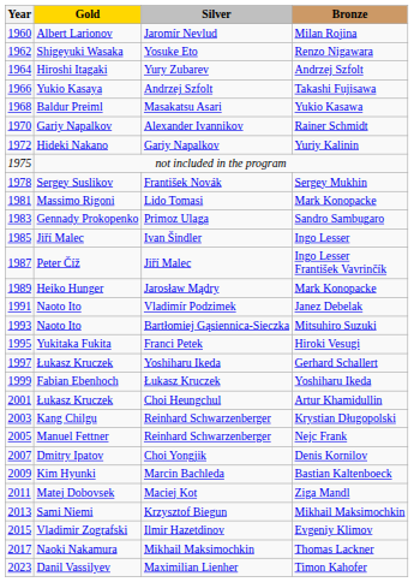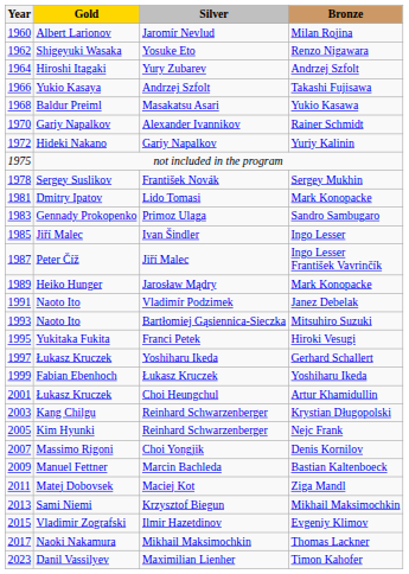Lido Tomasi | Gold: Massimo Rigoni -> Dmitry Ipatov
Reinhard Schwarzenberger / Nejc Frank | Gold: Manuel Fettner -> Kim Hyunki
Choi Yongjik | Gold: Dmitry Ipatov -> Massimo Rigoni
Marcin Bachleda | Gold: Kim Hyunki -> Manuel Fettner
